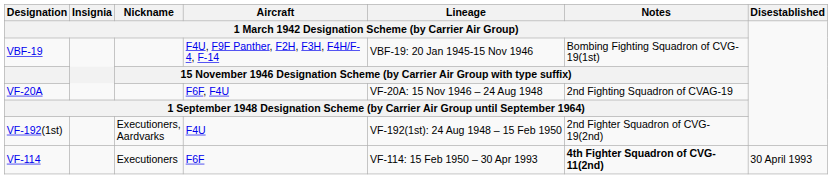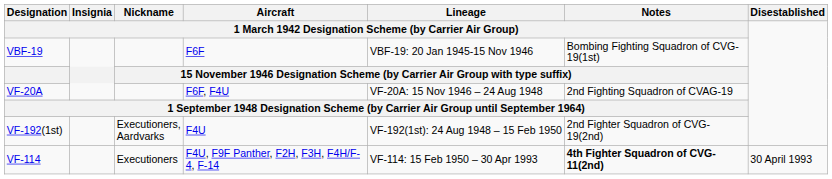VBF-19 | column 4: F4U, F9F Panther, F2H, F3H, F4H/F-4, F-14 -> F6F
VF-114 | column 4: F6F -> F4U, F9F Panther, F2H, F3H, F4H/F-4, F-14
